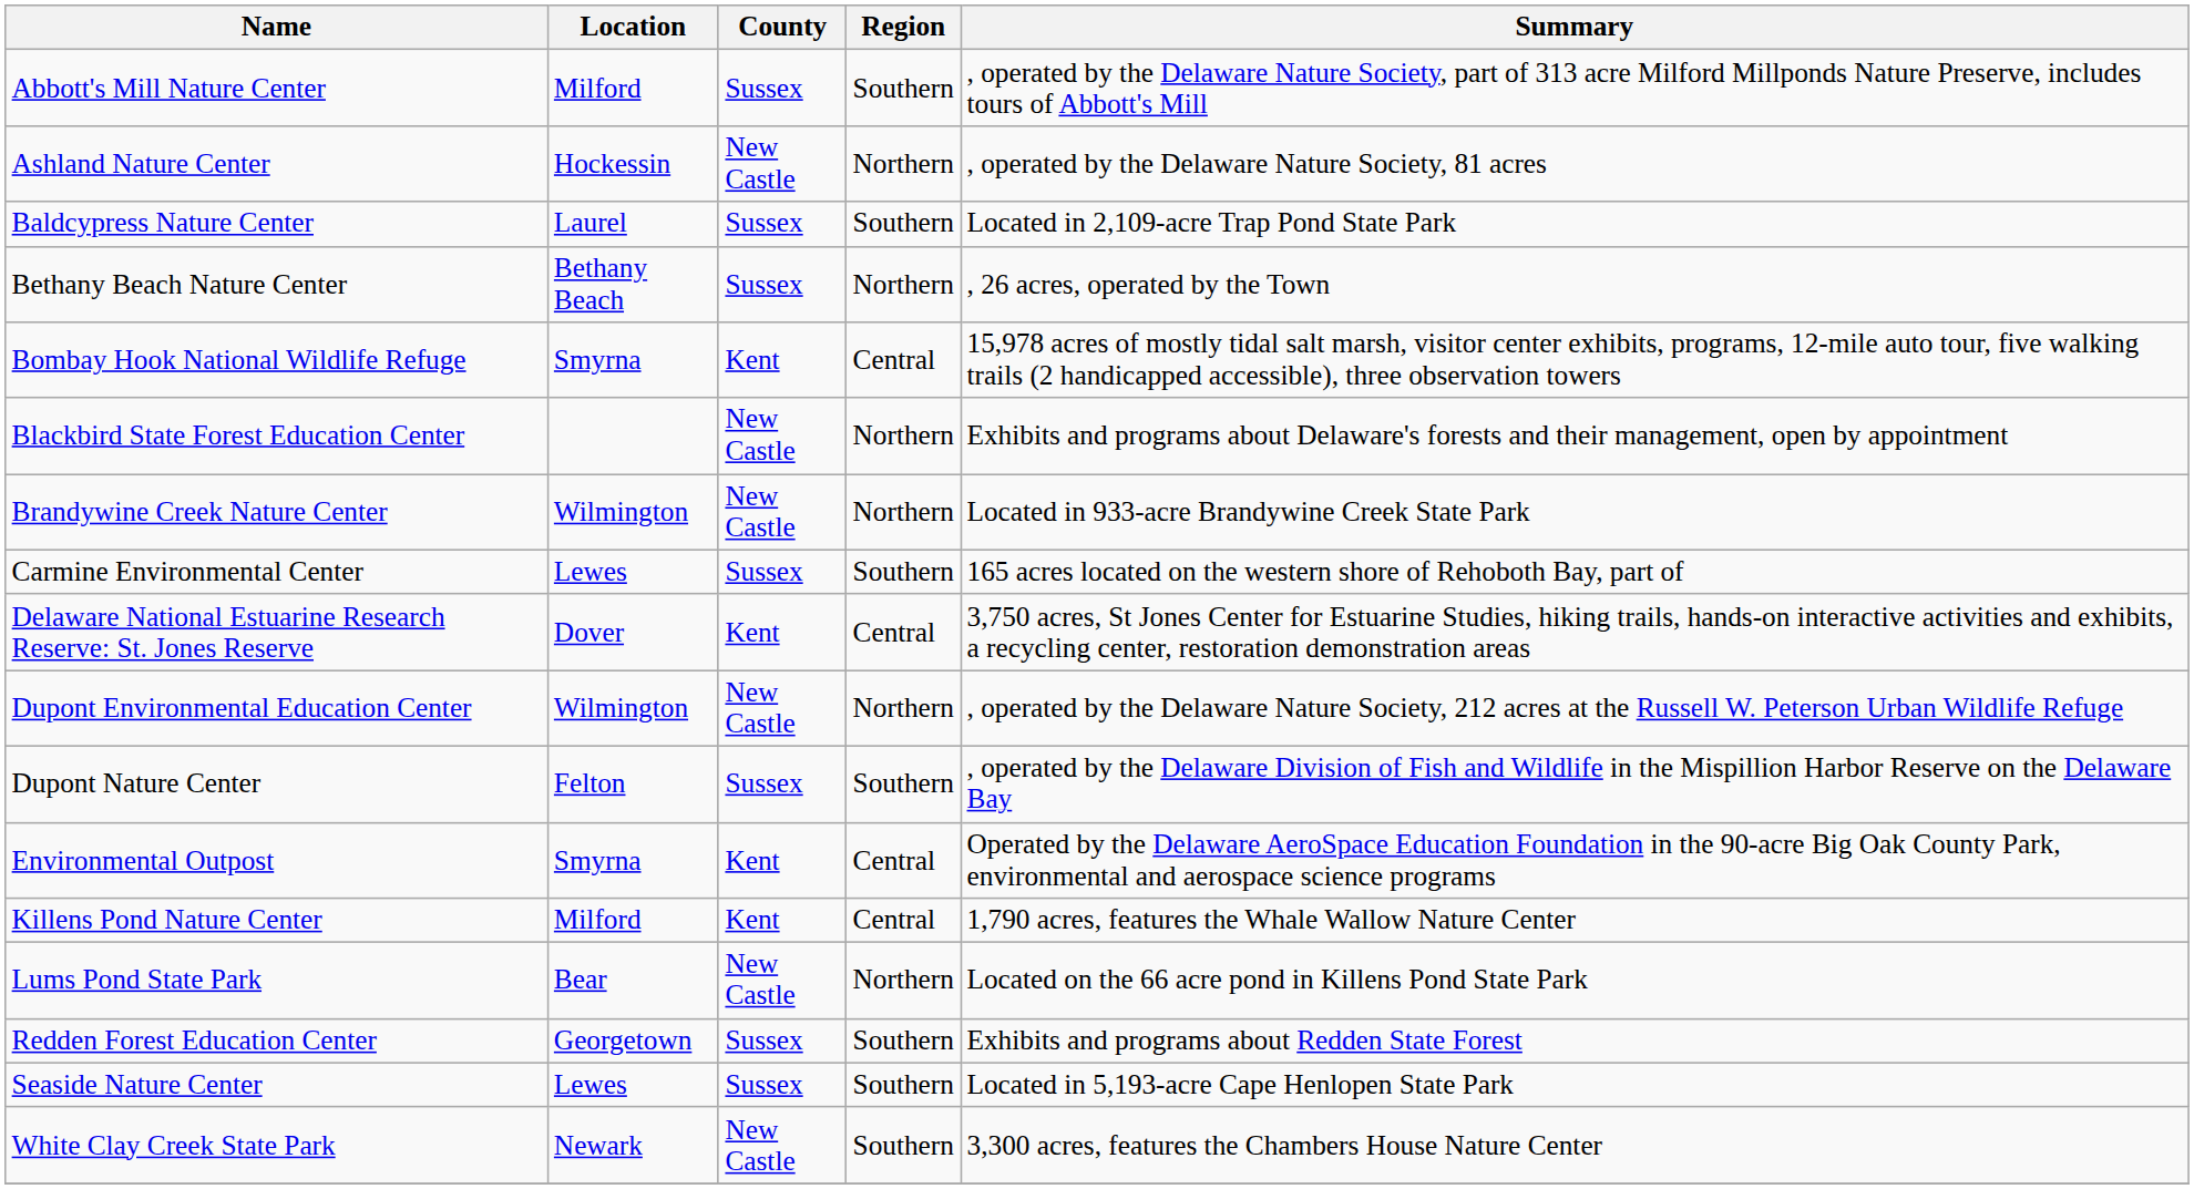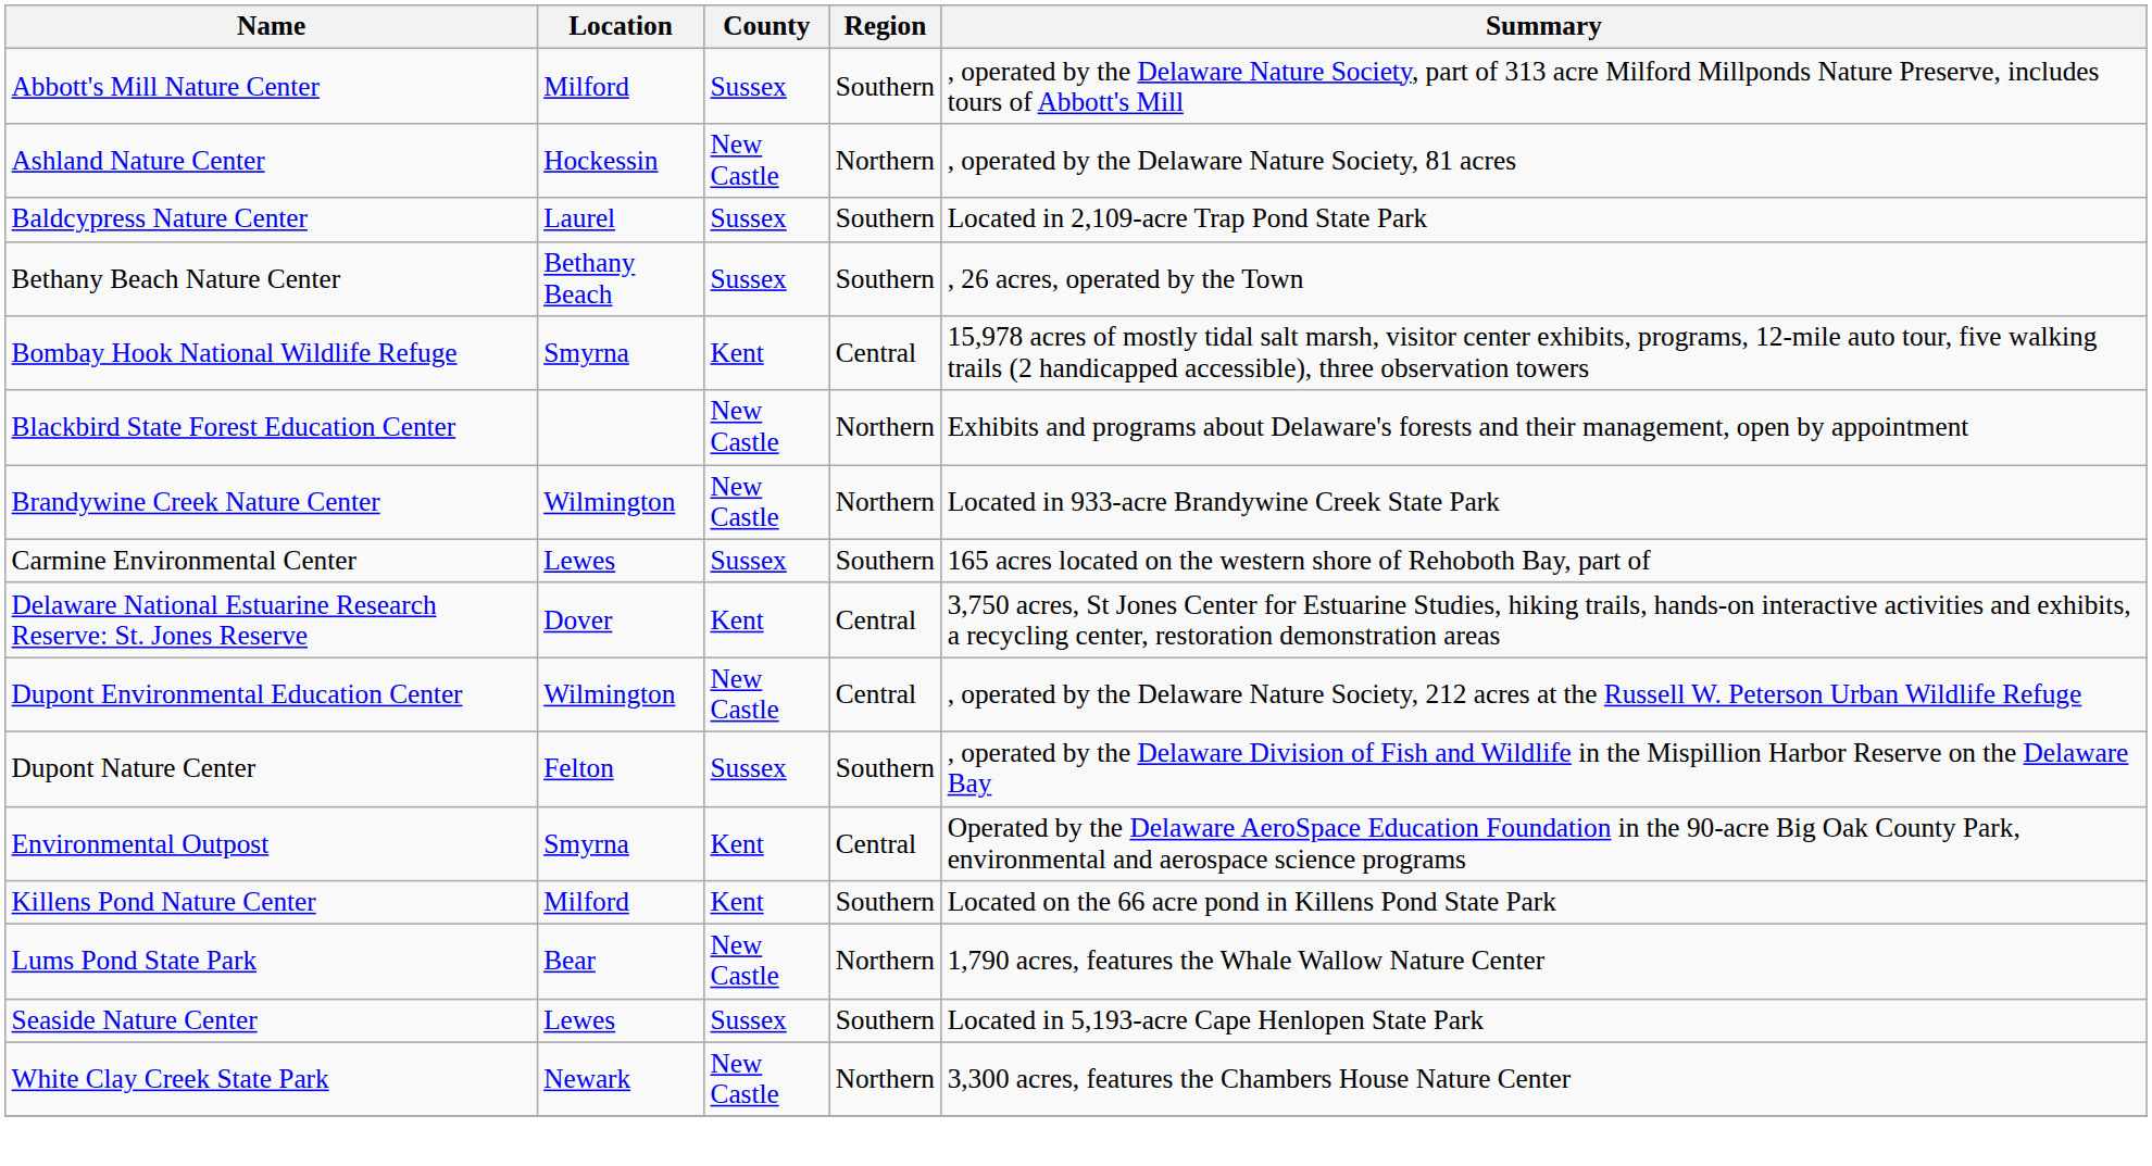Bethany Beach Nature Center | Region: Northern -> Southern
Dupont Environmental Education Center | Region: Northern -> Central
Killens Pond Nature Center | Region: Central -> Southern
Killens Pond Nature Center | Summary: 1,790 acres, features the Whale Wallow Nature Center -> Located on the 66 acre pond in Killens Pond State Park
Lums Pond State Park | Summary: Located on the 66 acre pond in Killens Pond State Park -> 1,790 acres, features the Whale Wallow Nature Center
- row: Redden Forest Education Center | Georgetown | Sussex | Southern | Exhibits and programs about Redden State Forest
White Clay Creek State Park | Region: Southern -> Northern
